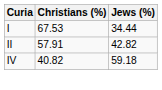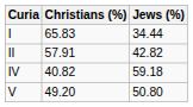I | Christians (%): 67.53 -> 65.83
+ row: V | 49.20 | 50.80
